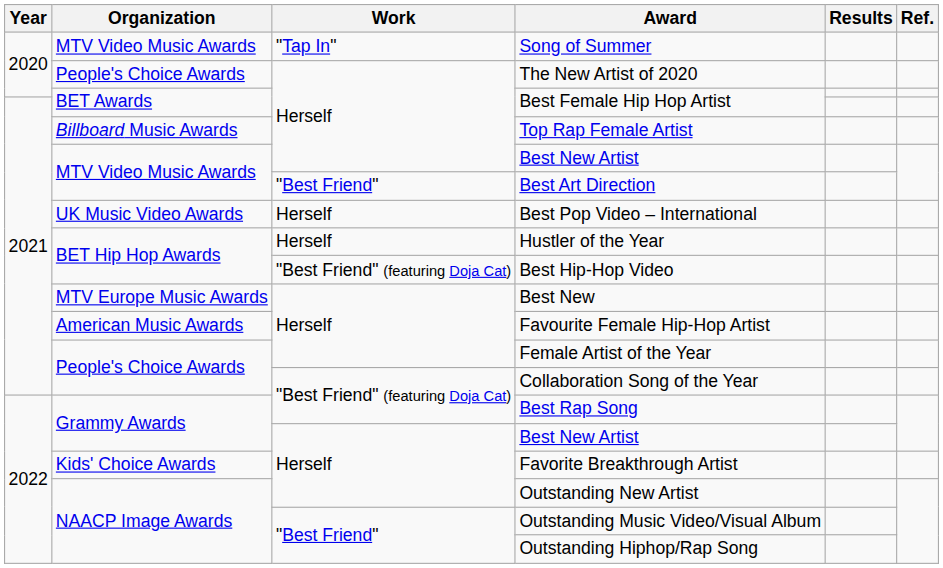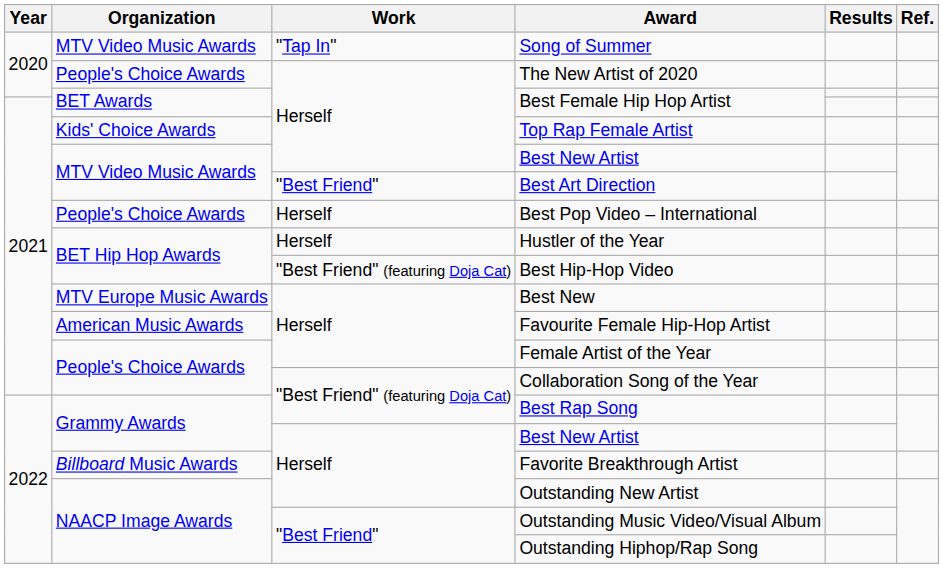Top Rap Female Artist | Organization: Billboard Music Awards -> Kids' Choice Awards
Best Pop Video – International | Organization: UK Music Video Awards -> People's Choice Awards
Favorite Breakthrough Artist | Organization: Kids' Choice Awards -> Billboard Music Awards
